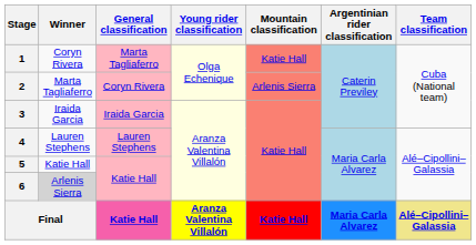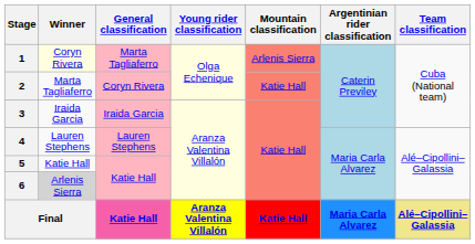1 | Winner: no background -> lightyellow background
1 | Mountain classification: Katie Hall -> Arlenis Sierra
2 | Mountain classification: Arlenis Sierra -> Katie Hall
